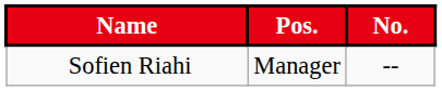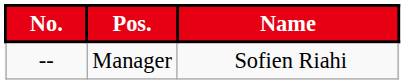columns swapped: No. <-> Name
